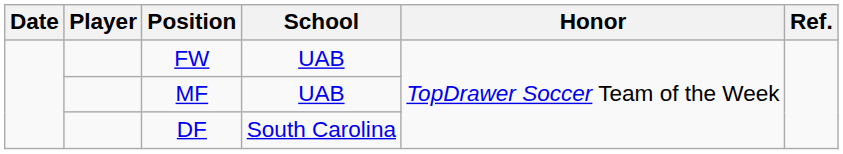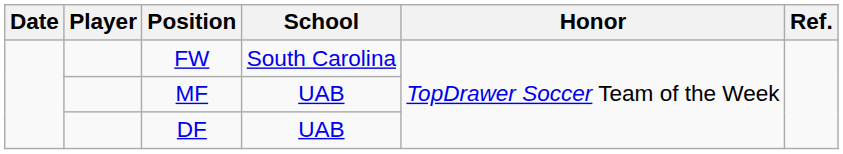FW | School: UAB -> South Carolina
DF | School: South Carolina -> UAB
